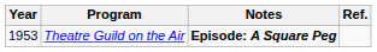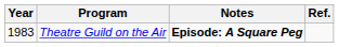Theatre Guild on the Air | Year: 1953 -> 1983
